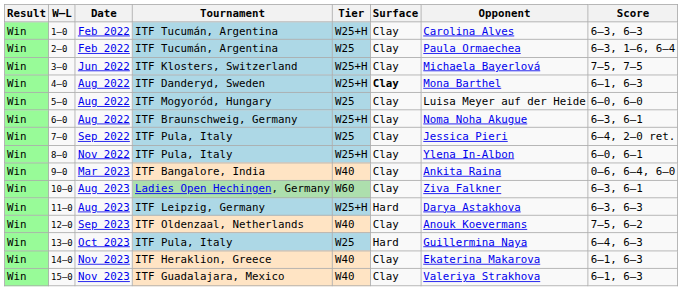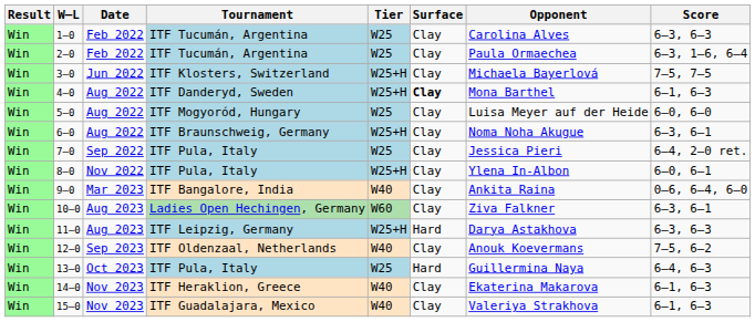1–0 | Tier: W25+H -> W25
